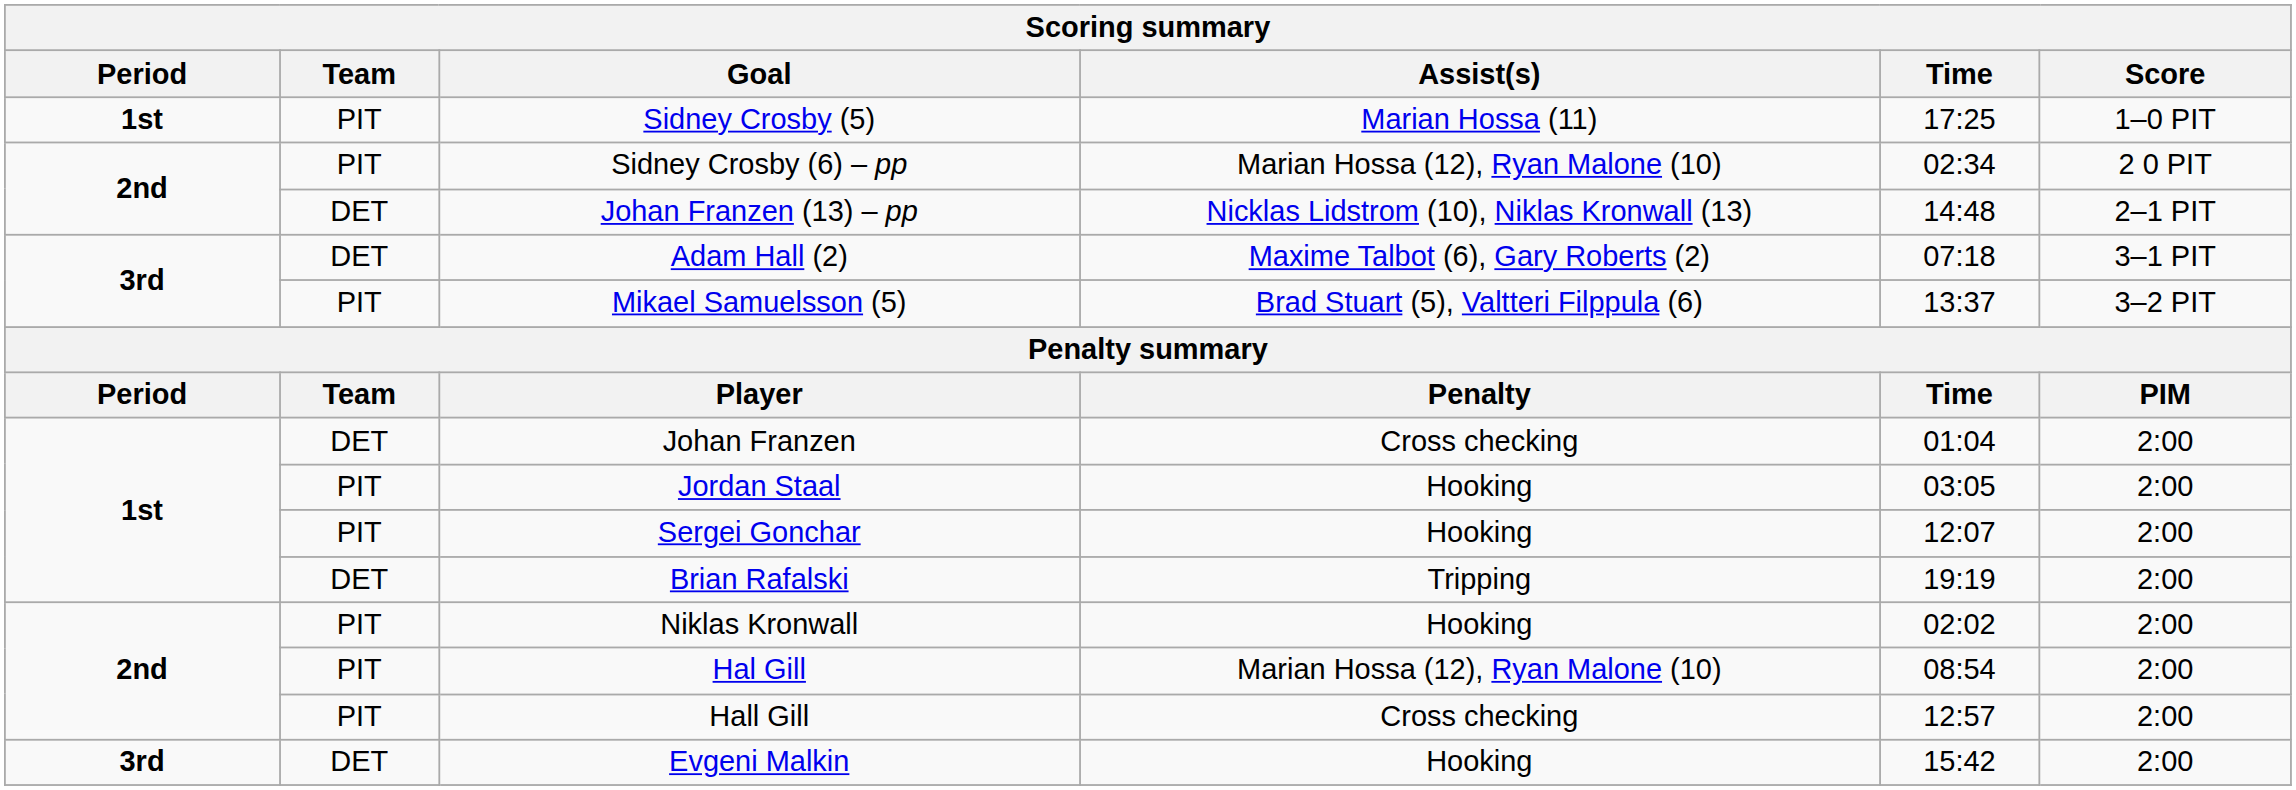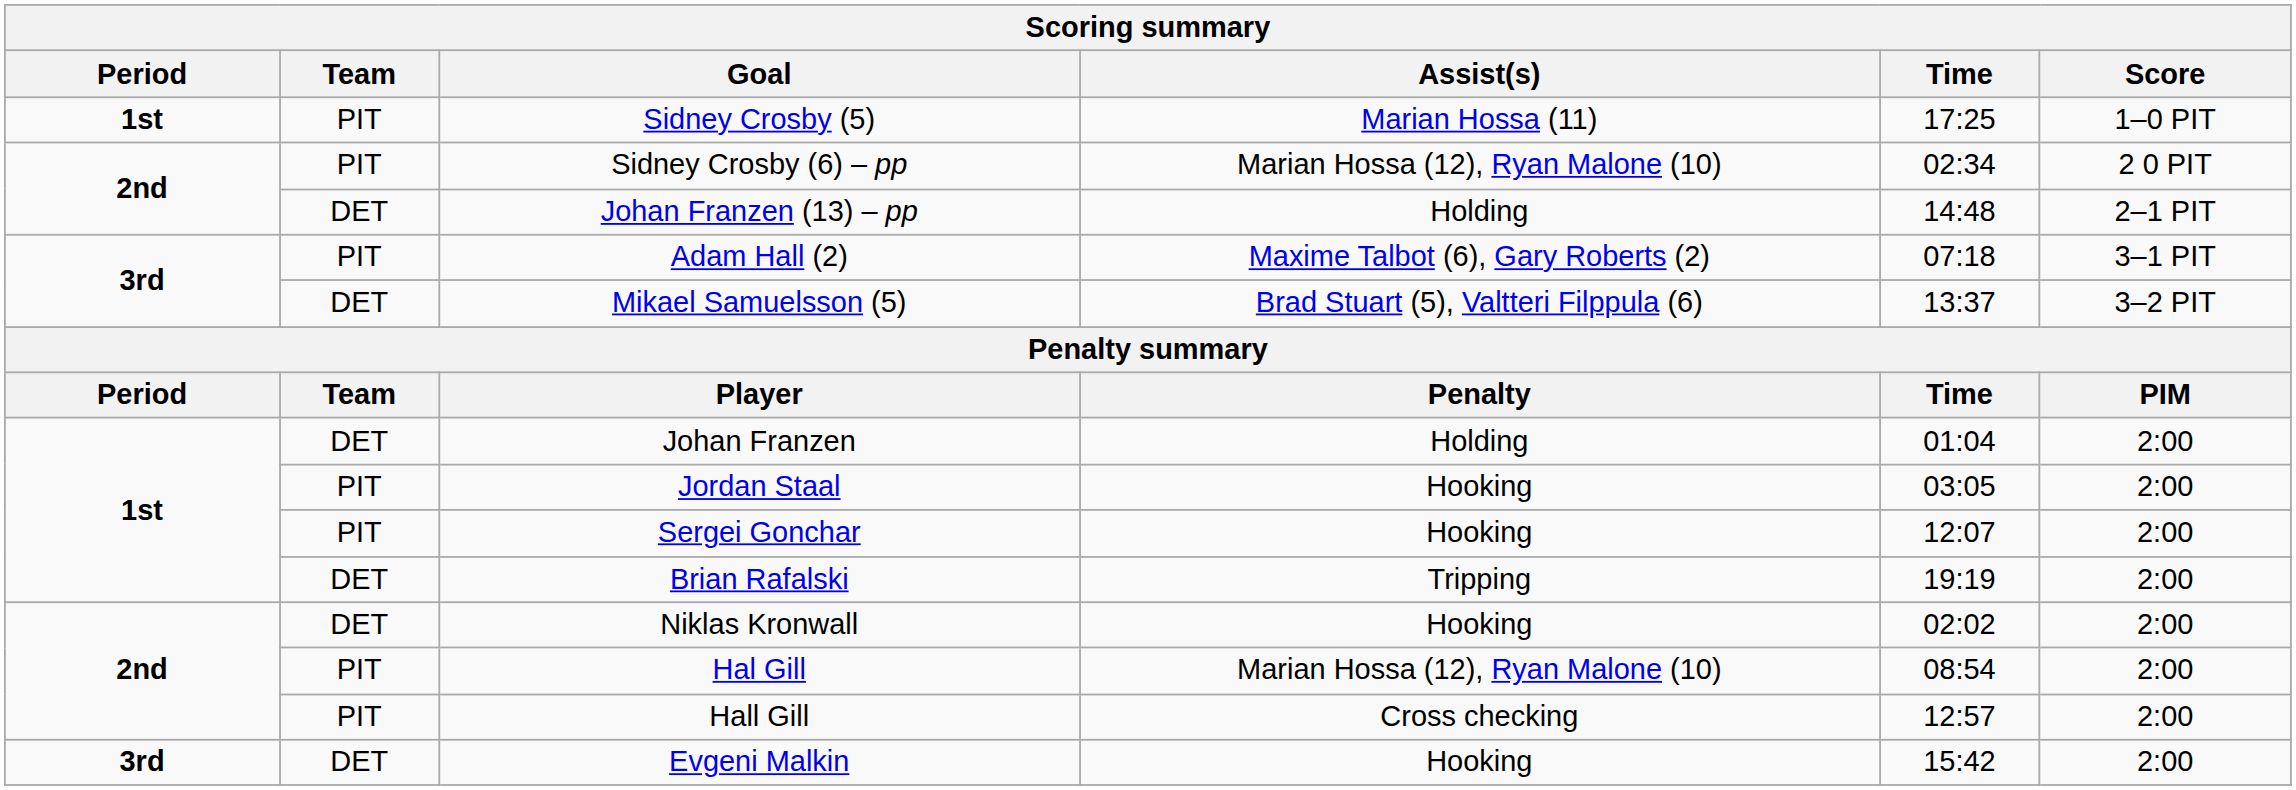Johan Franzen (13) – pp | Assist(s): Nicklas Lidstrom (10), Niklas Kronwall (13) -> Holding
Adam Hall (2) | Team: DET -> PIT
Mikael Samuelsson (5) | Team: PIT -> DET
Johan Franzen | Assist(s): Cross checking -> Holding
Niklas Kronwall | Team: PIT -> DET
